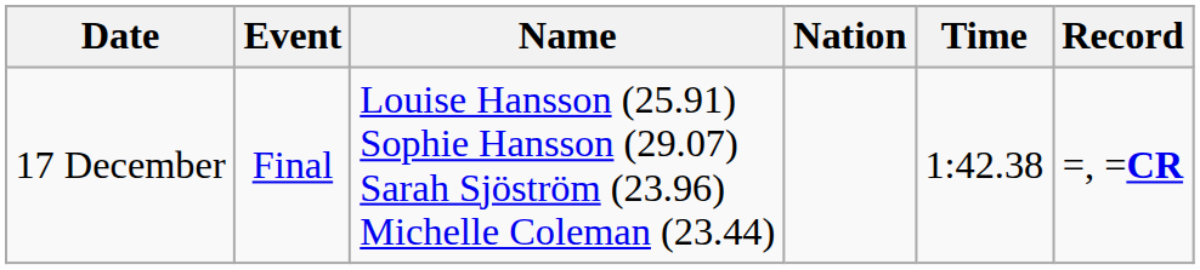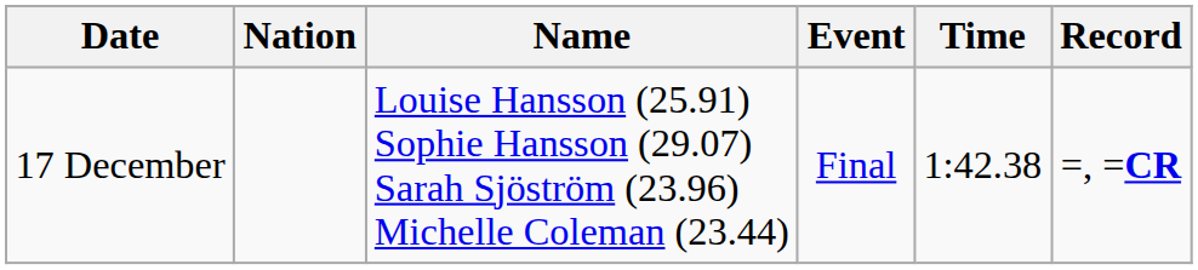columns swapped: Event <-> Nation
